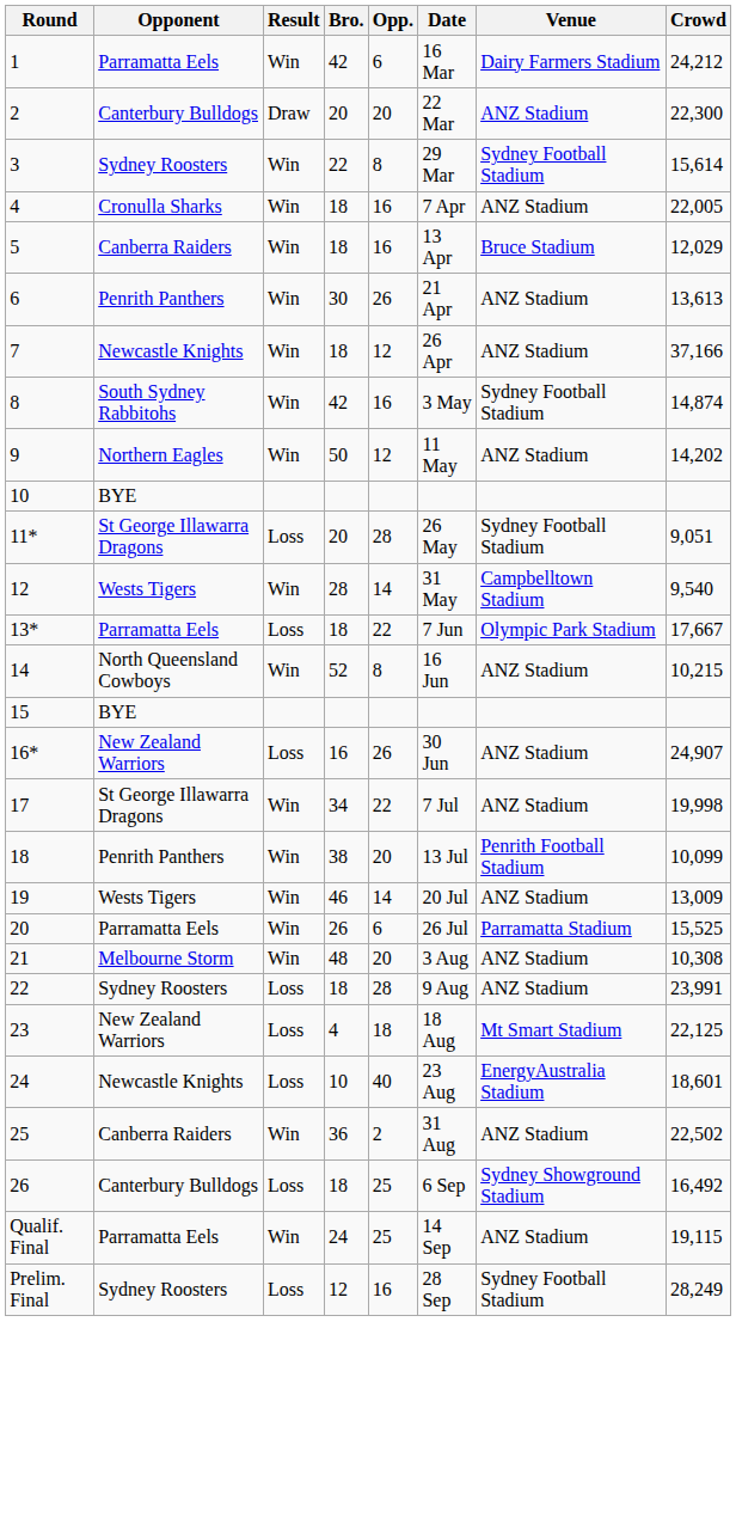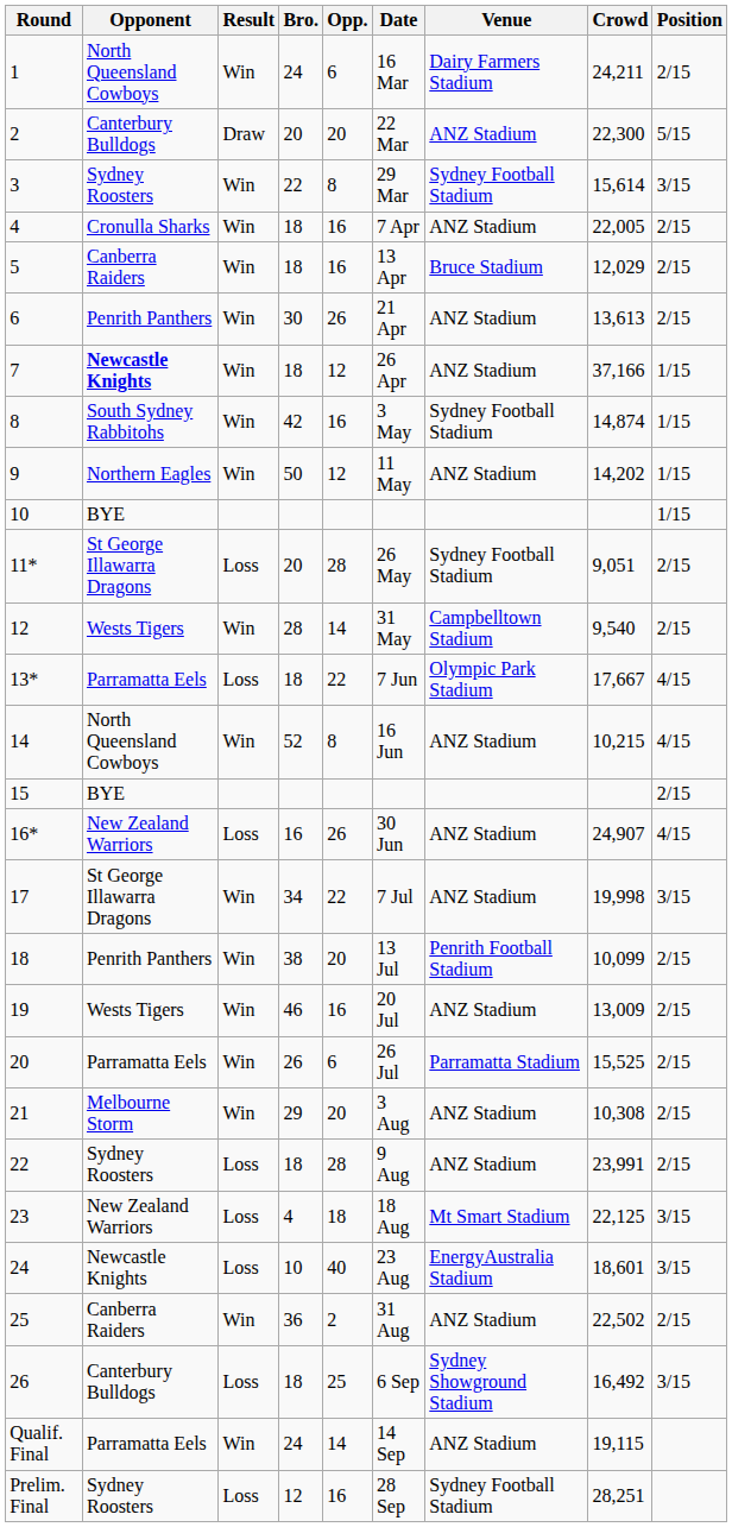+ column: Position | 2/15 | 5/15 | 3/15 | 2/15 | 2/15 | 2/15 | 1/15 | 1/15 | 1/15 | 1/15 | 2/15 | 2/15 | 4/15 | 4/15 | 2/15 | 4/15 | 3/15 | 2/15 | 2/15 | 2/15 | 2/15 | 2/15 | 3/15 | 3/15 | 2/15 | 3/15
1 | Opponent: Parramatta Eels -> North Queensland Cowboys
1 | Bro.: 42 -> 24
1 | Crowd: 24,212 -> 24,211
7 | Opponent: normal -> bold
19 | Opp.: 14 -> 16
21 | Bro.: 48 -> 29
Qualif. Final | Opp.: 25 -> 14
Prelim. Final | Crowd: 28,249 -> 28,251
